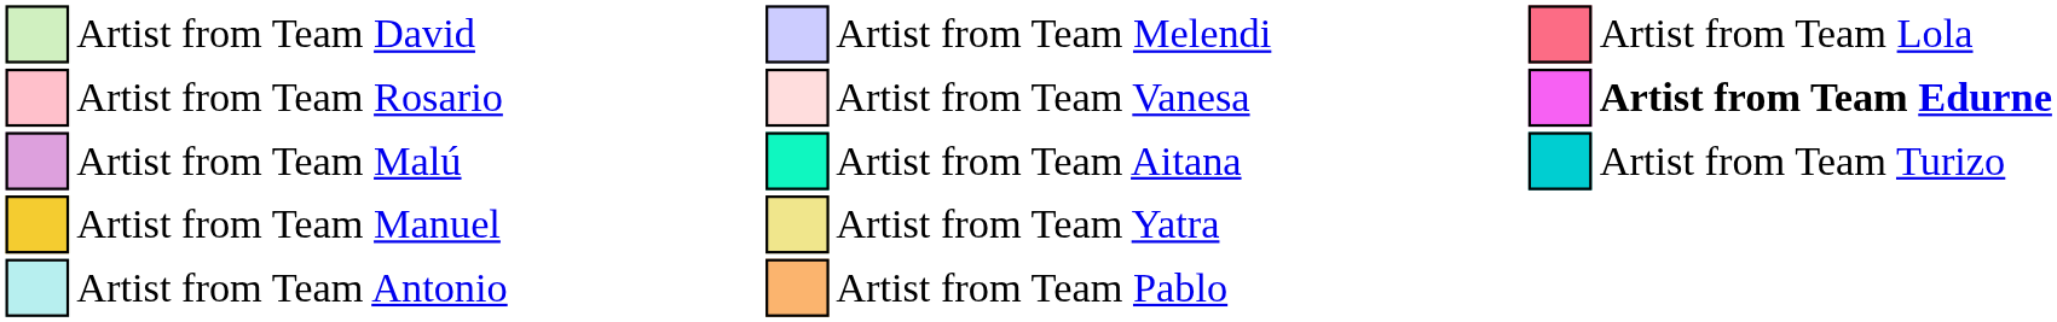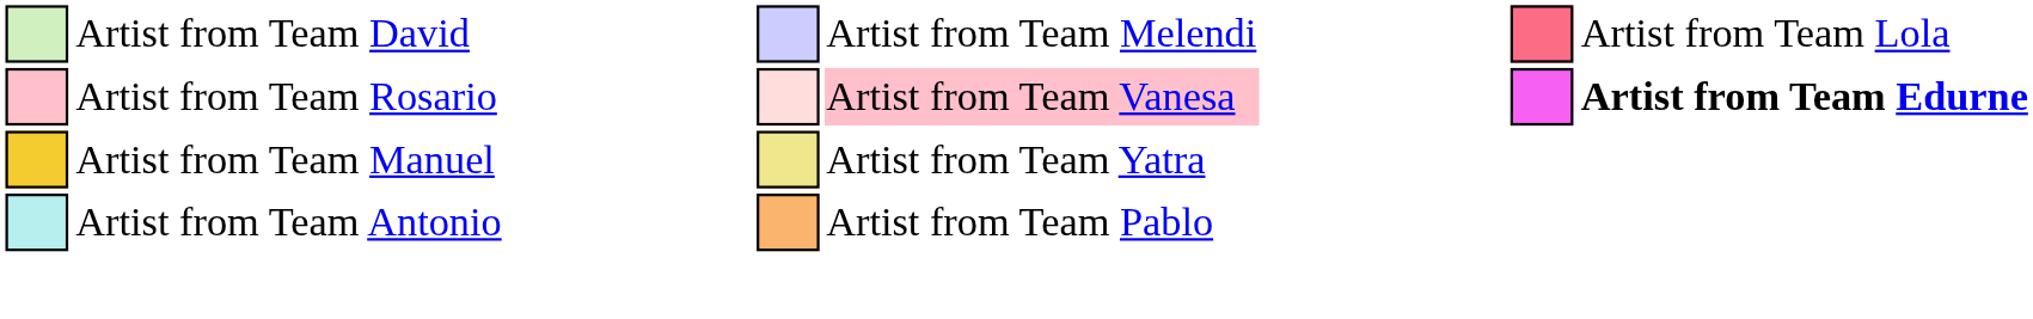Artist from Team Rosario | column 8: no background -> pink background
- row: Artist from Team Malú | Artist from Team Aitana | Artist from Team Turizo
